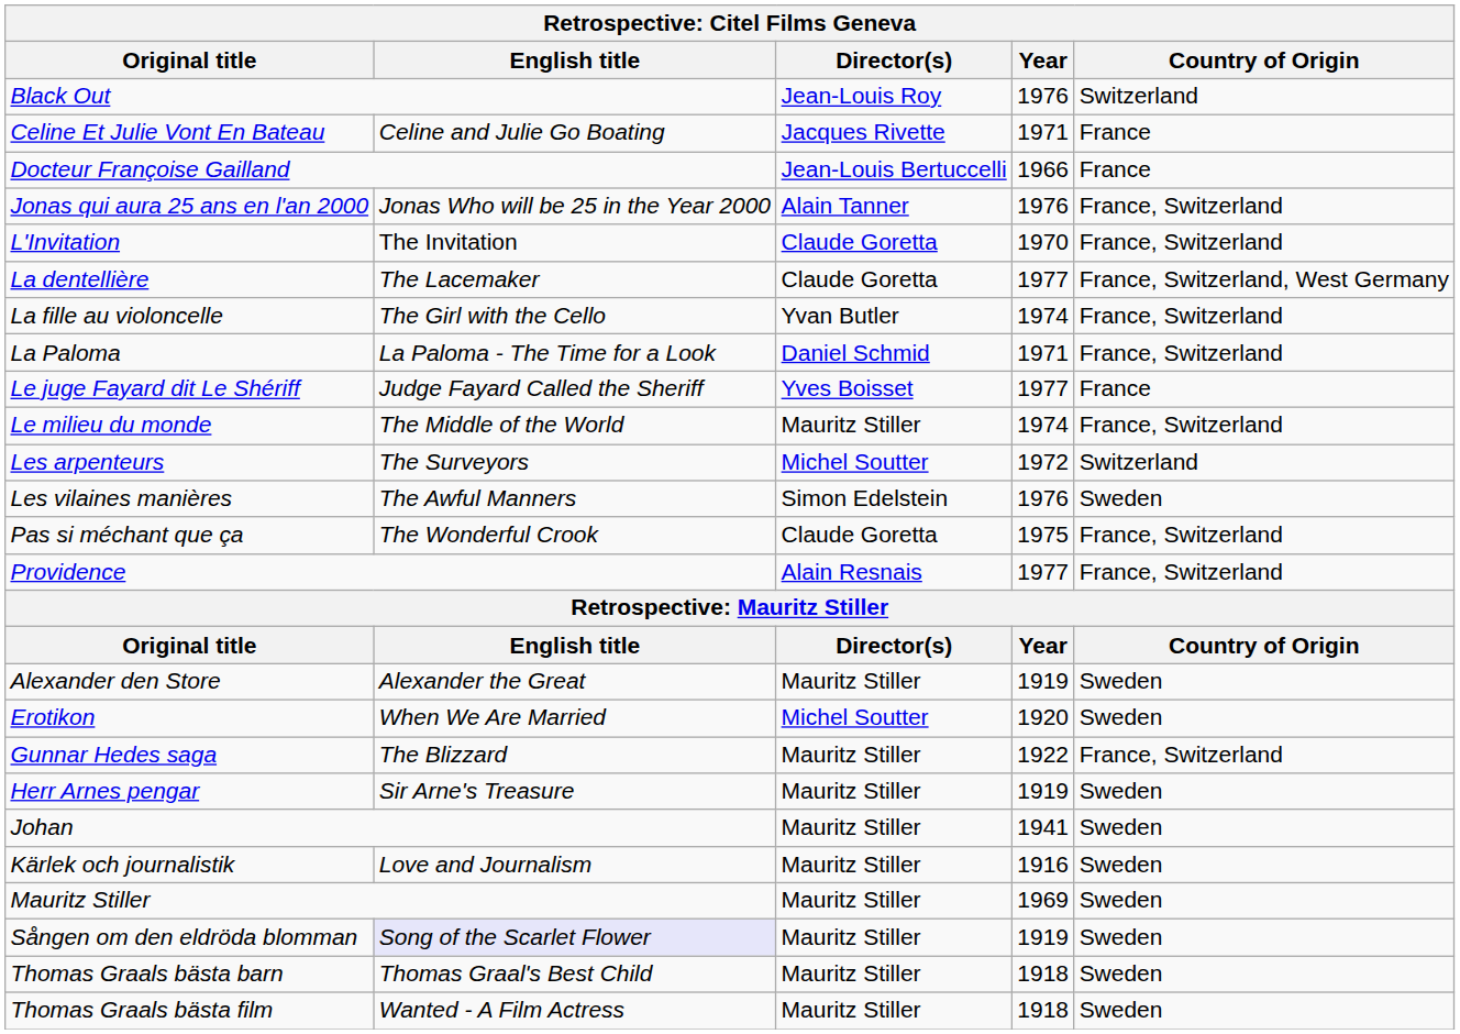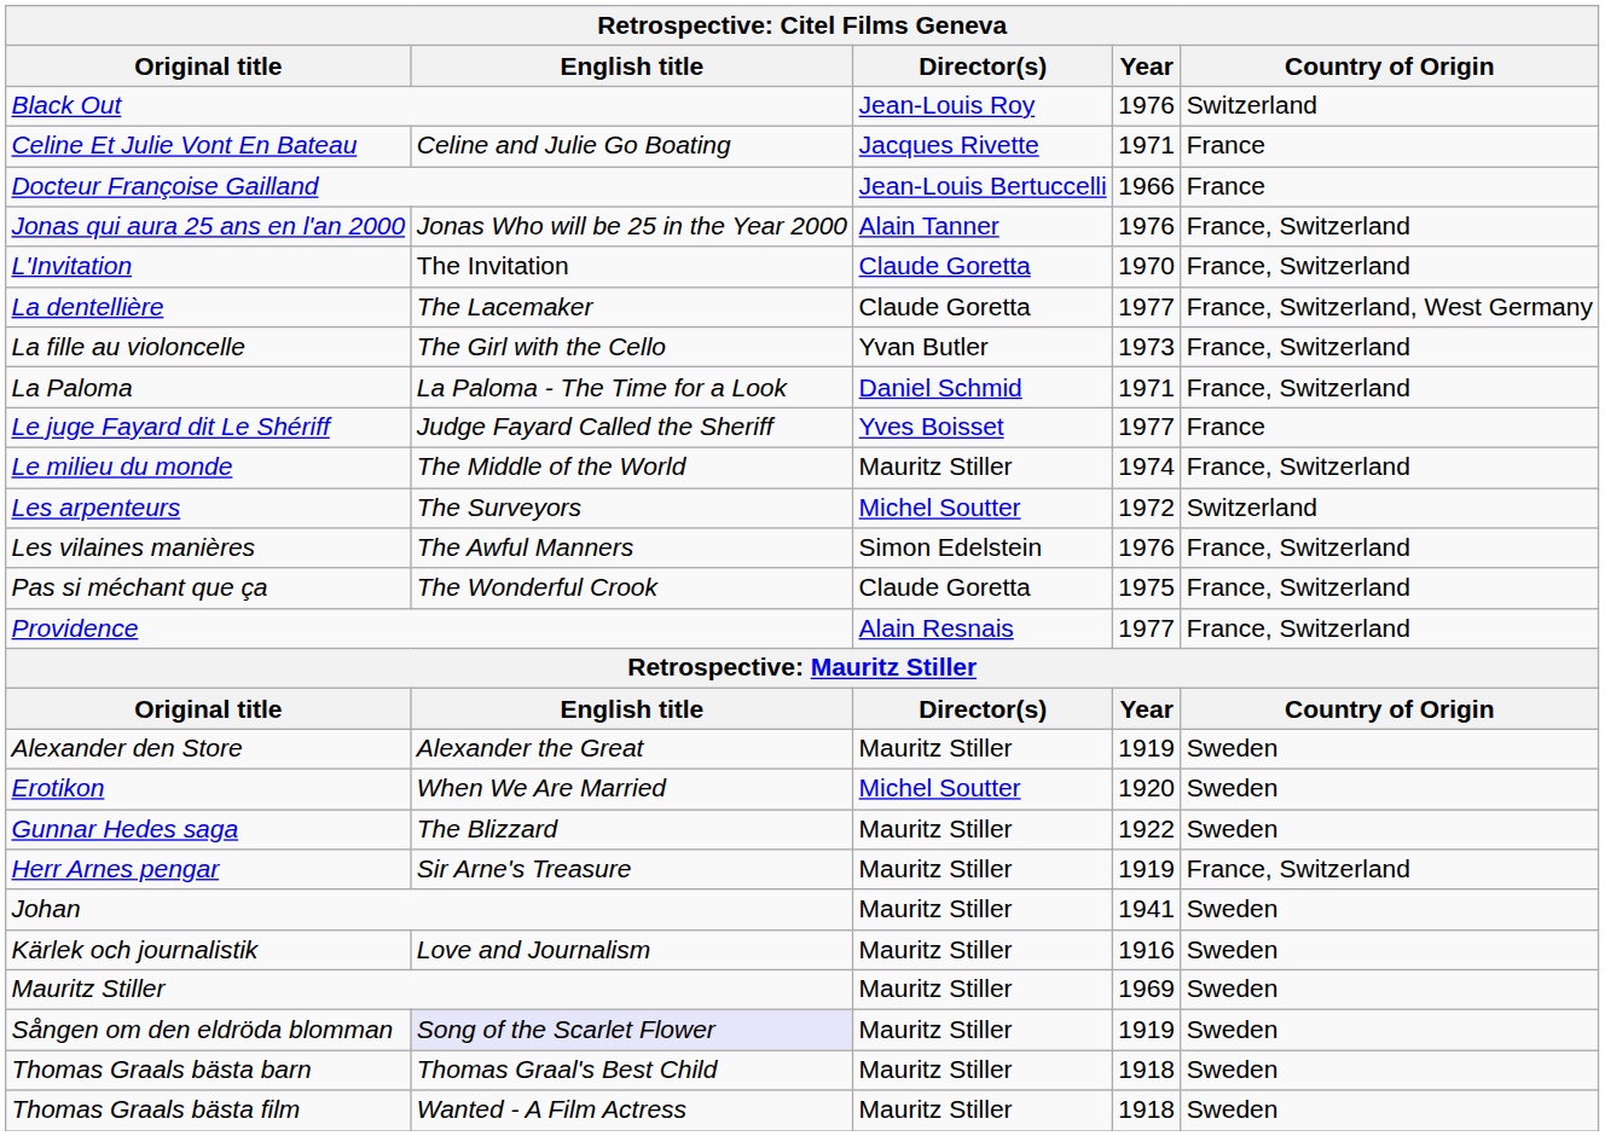La fille au violoncelle | Year: 1974 -> 1973
Les vilaines manières | Country of Origin: Sweden -> France, Switzerland
Gunnar Hedes saga | Country of Origin: France, Switzerland -> Sweden
Herr Arnes pengar | Country of Origin: Sweden -> France, Switzerland
